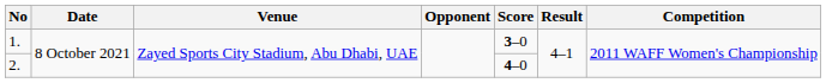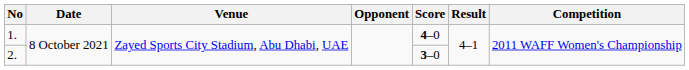1. | Score: 3–0 -> 4–0
2. | Score: 4–0 -> 3–0
